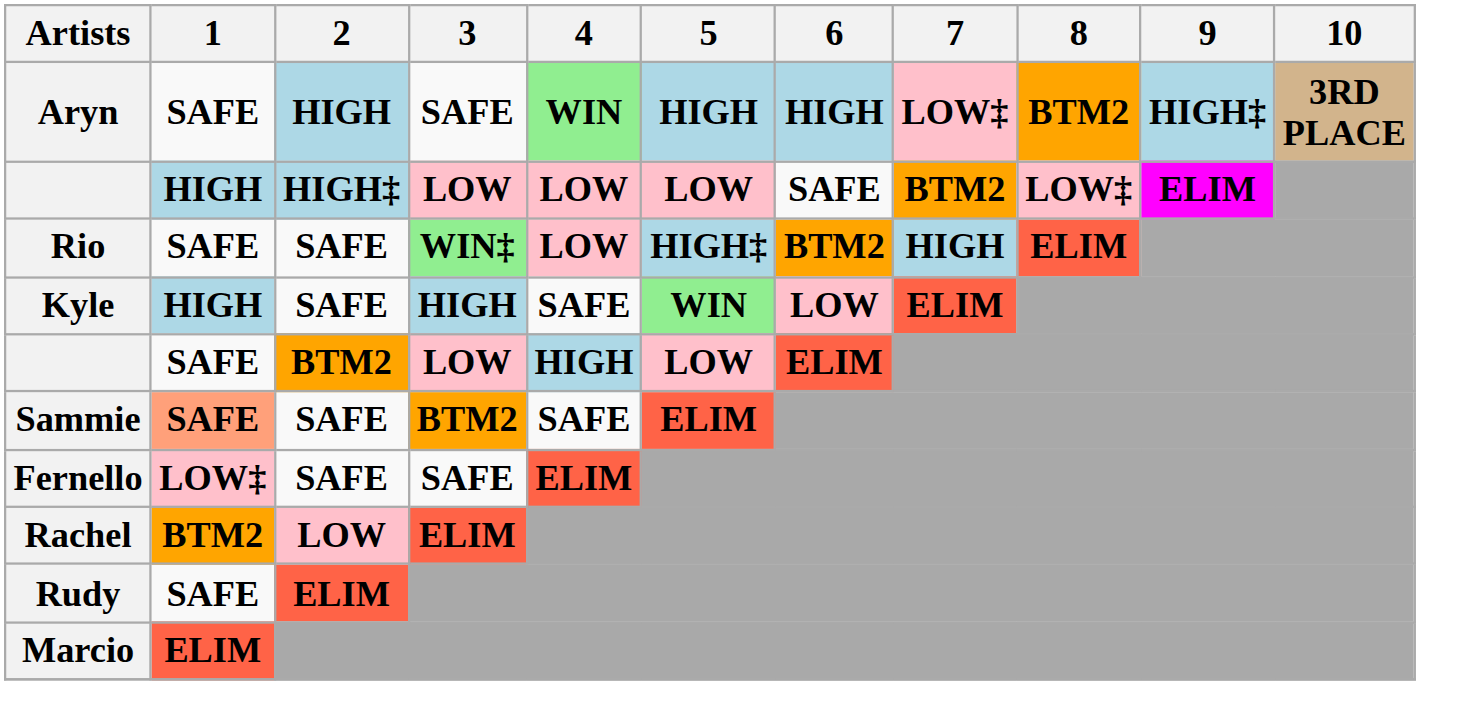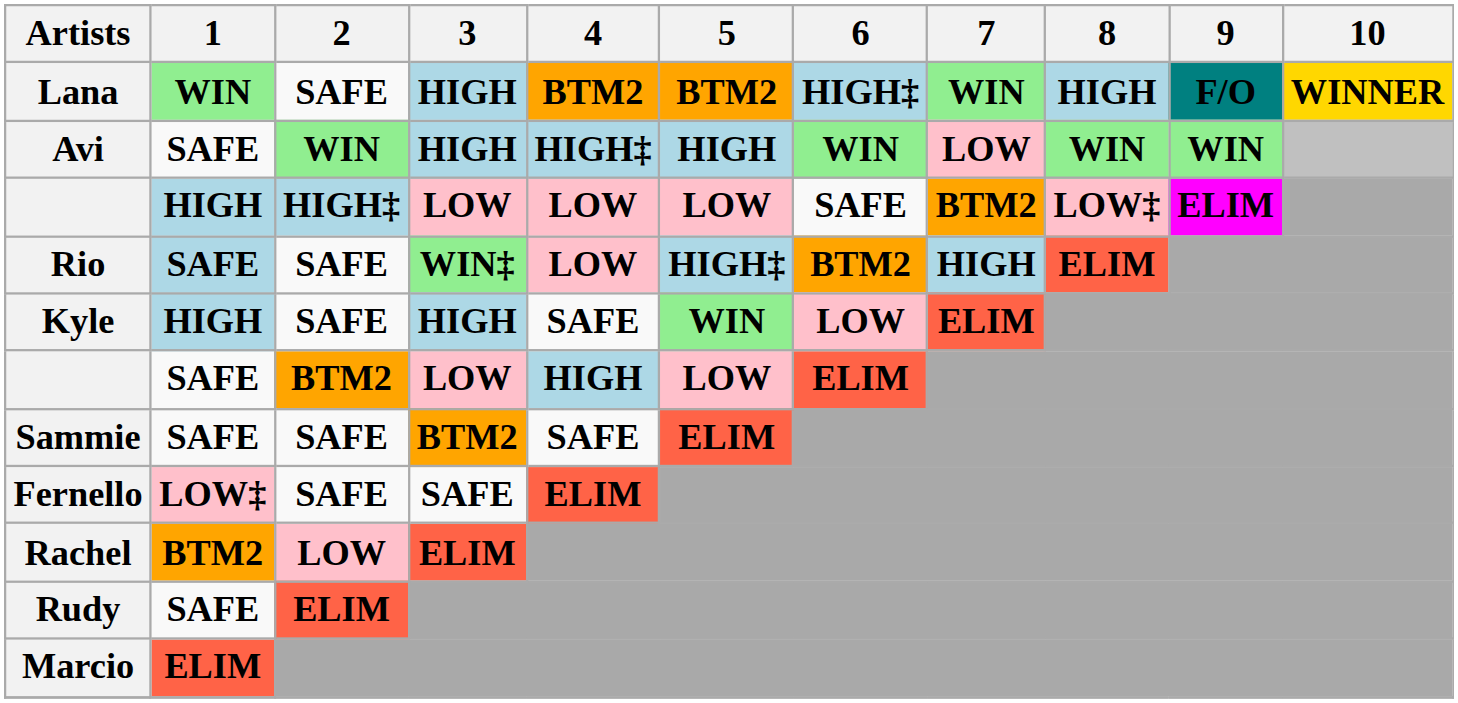+ row: Lana | WIN | SAFE | HIGH | BTM2 | BTM2 | HIGH‡ | WIN | HIGH | F/O | WINNER
+ row: Avi | SAFE | WIN | HIGH | HIGH‡ | HIGH | WIN | LOW | WIN | WIN
- row: Aryn | SAFE | HIGH | SAFE | WIN | HIGH | HIGH | LOW‡ | BTM2 | HIGH‡ | 3RD PLACE
Rio | 1: no background -> lightblue background
Sammie | 1: lightsalmon background -> no background
